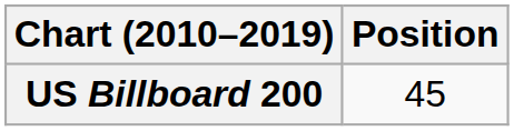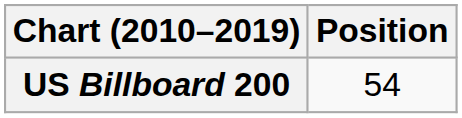US Billboard 200 | Position: 45 -> 54
